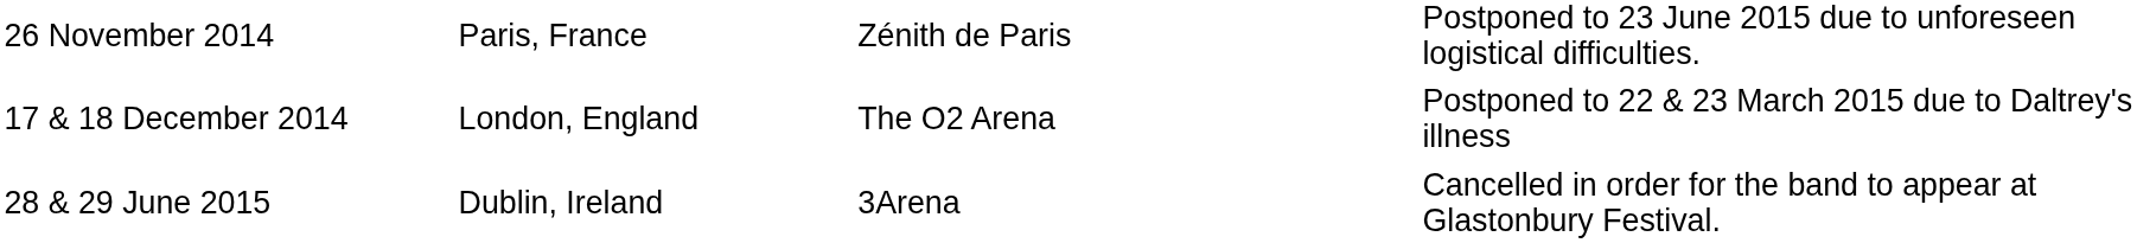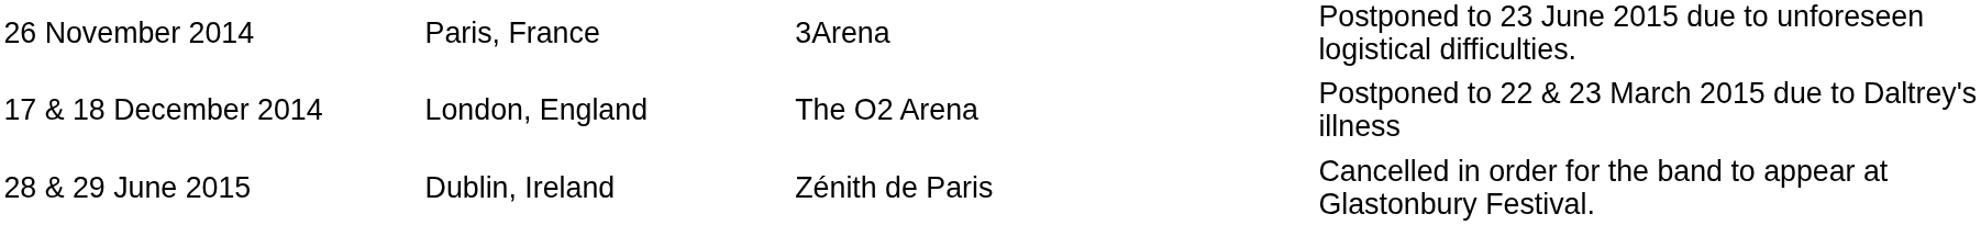26 November 2014 | column 3: Zénith de Paris -> 3Arena
28 & 29 June 2015 | column 3: 3Arena -> Zénith de Paris
